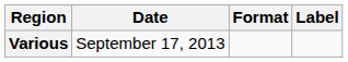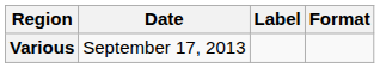columns swapped: Format <-> Label
